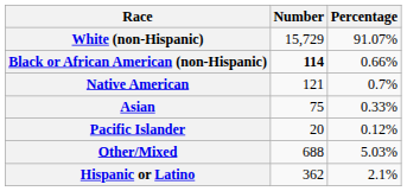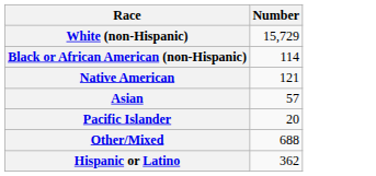- column: Percentage | 91.07% | 0.66% | 0.7% | 0.33% | 0.12% | 5.03% | 2.1%
Black or African American (non-Hispanic) | Number: bold -> normal
Asian | Number: 75 -> 57
